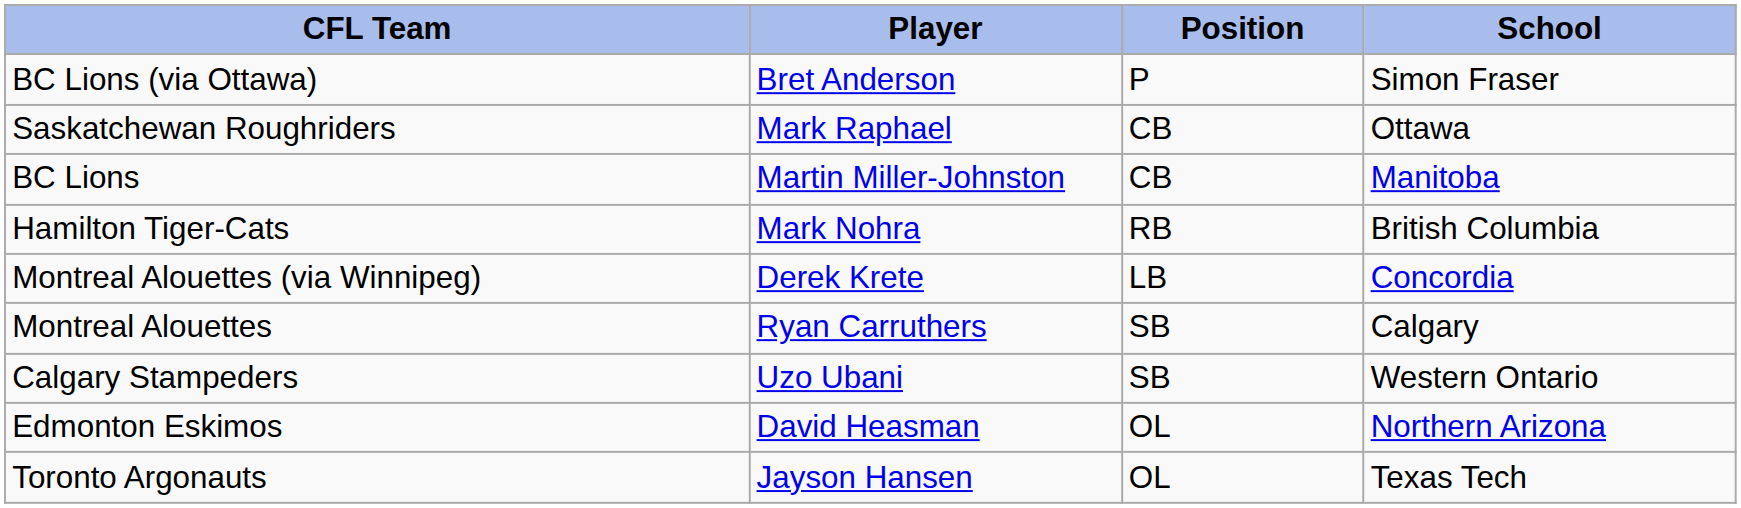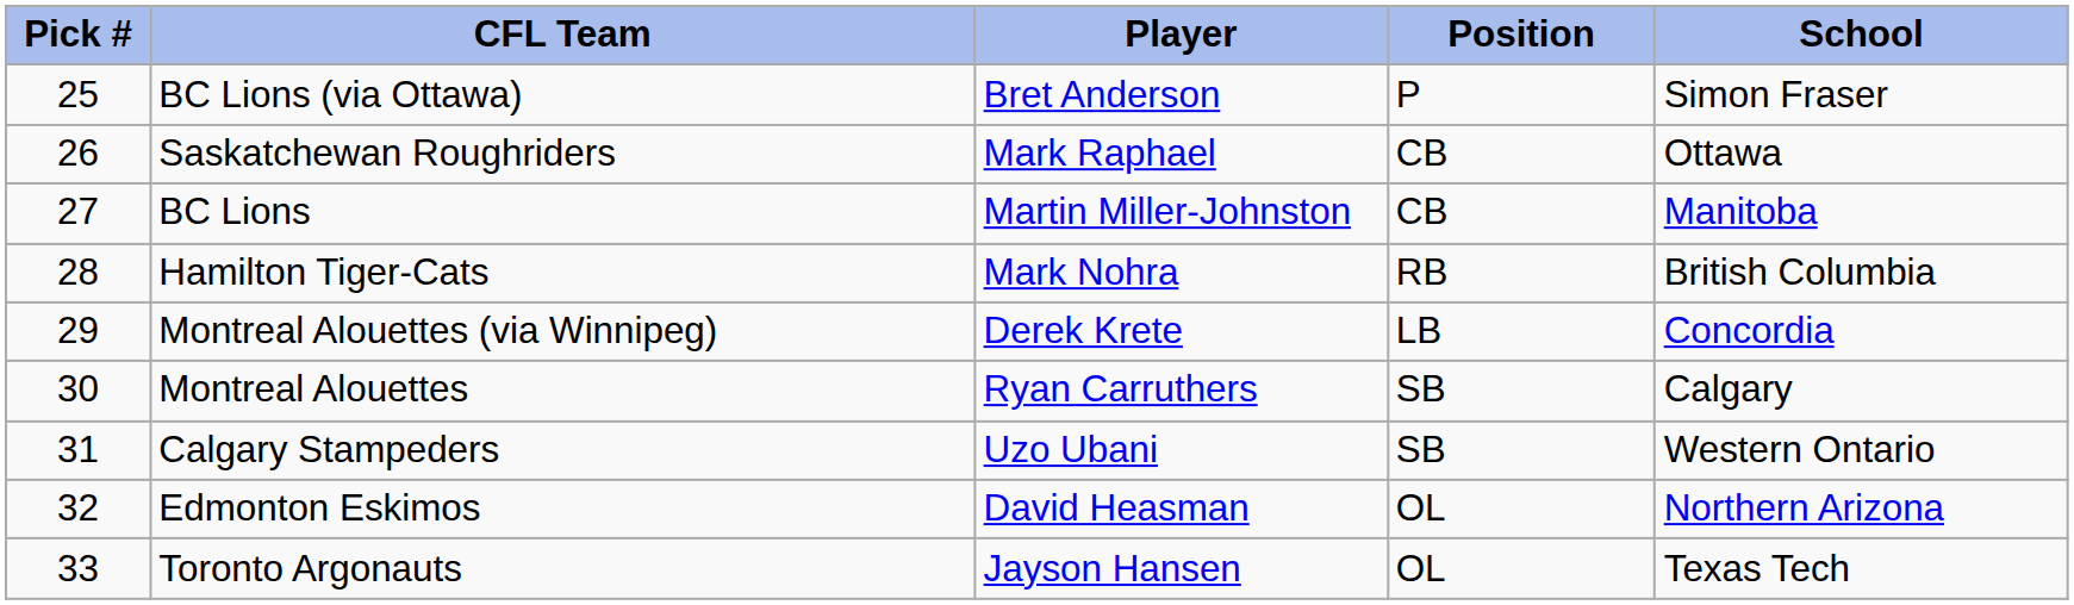+ column: Pick # | 25 | 26 | 27 | 28 | 29 | 30 | 31 | 32 | 33
